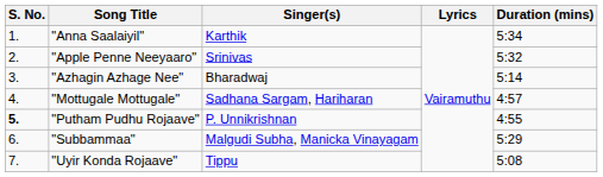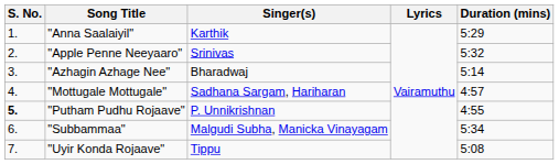"Anna Saalaiyil" | Duration (mins): 5:34 -> 5:29
"Subbammaa" | Duration (mins): 5:29 -> 5:34
